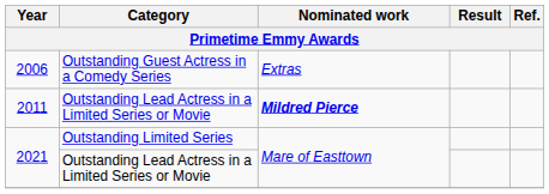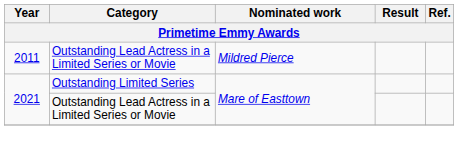- row: 2006 | Outstanding Guest Actress in a Comedy Series | Extras
2011 | Nominated work: bold -> normal
